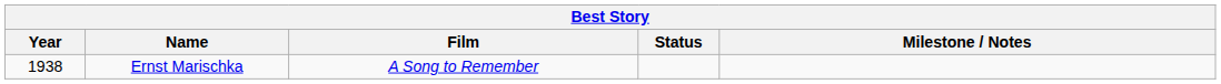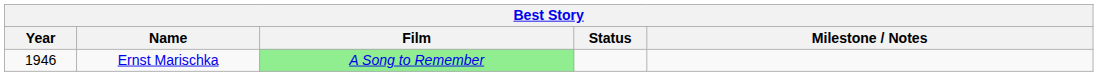Ernst Marischka | Year: 1938 -> 1946
Ernst Marischka | Film: no background -> lightgreen background
